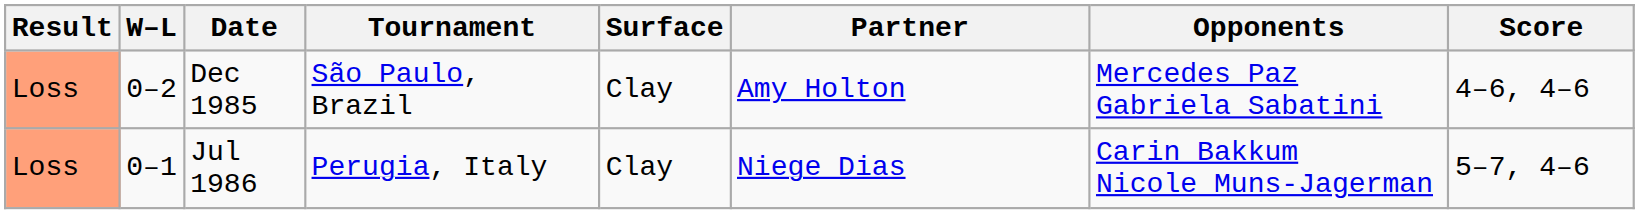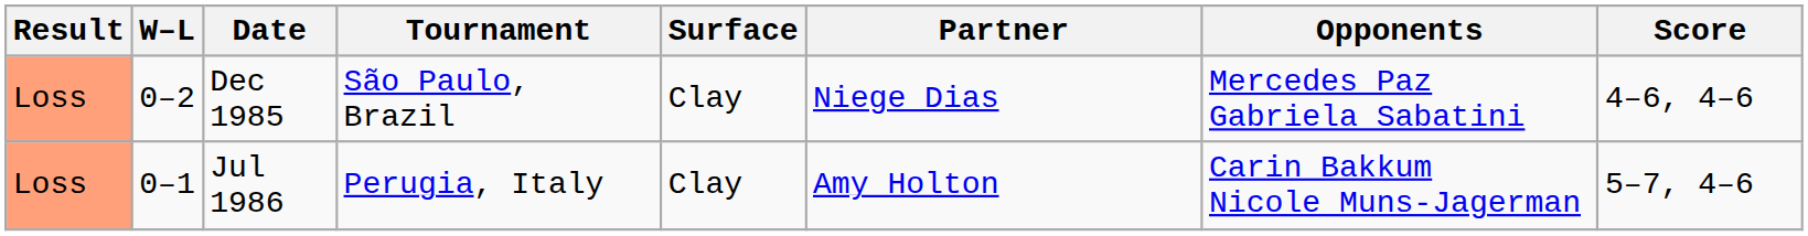Dec 1985 | Partner: Amy Holton -> Niege Dias
Jul 1986 | Partner: Niege Dias -> Amy Holton
